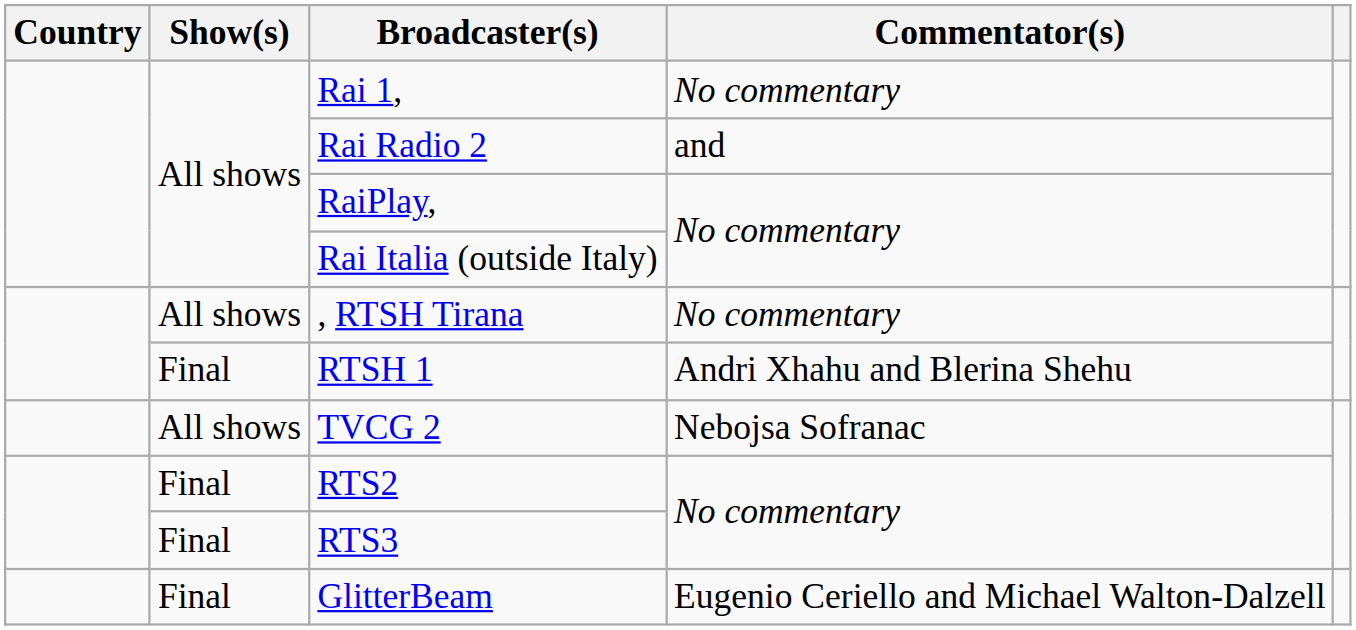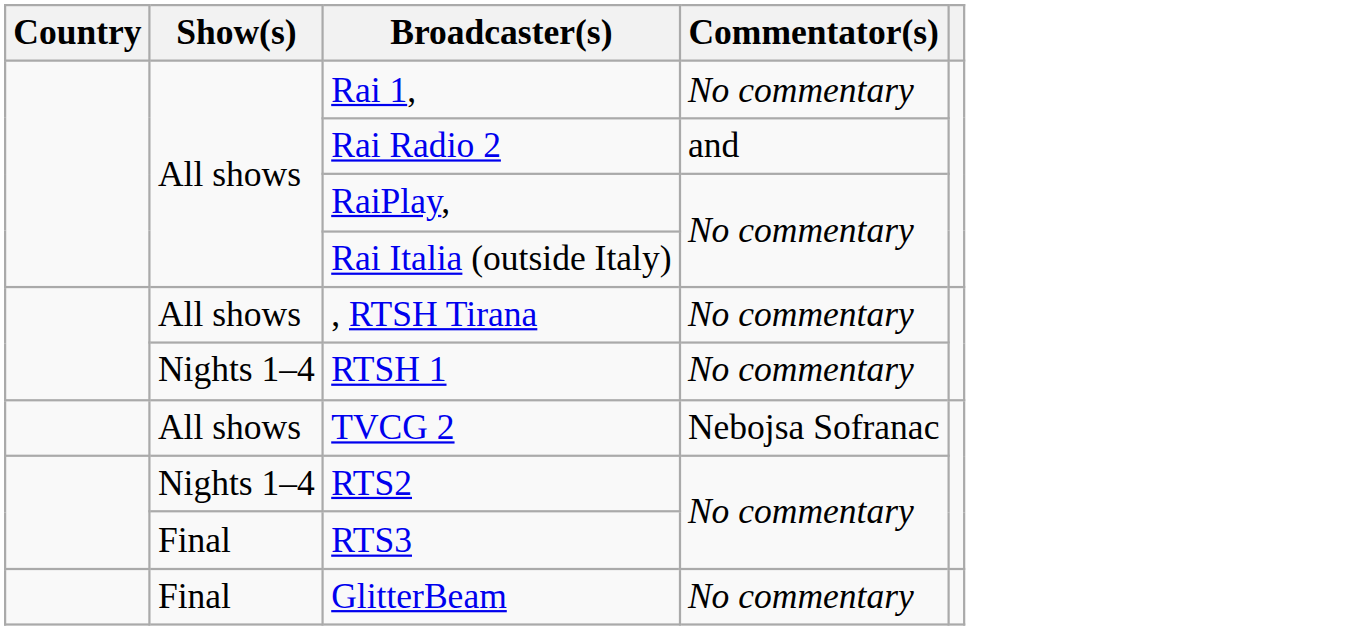RTSH 1 | Show(s): Final -> Nights 1–4
RTSH 1 | Commentator(s): Andri Xhahu and Blerina Shehu -> No commentary
RTS2 | Show(s): Final -> Nights 1–4
GlitterBeam | Commentator(s): Eugenio Ceriello and Michael Walton-Dalzell -> No commentary
